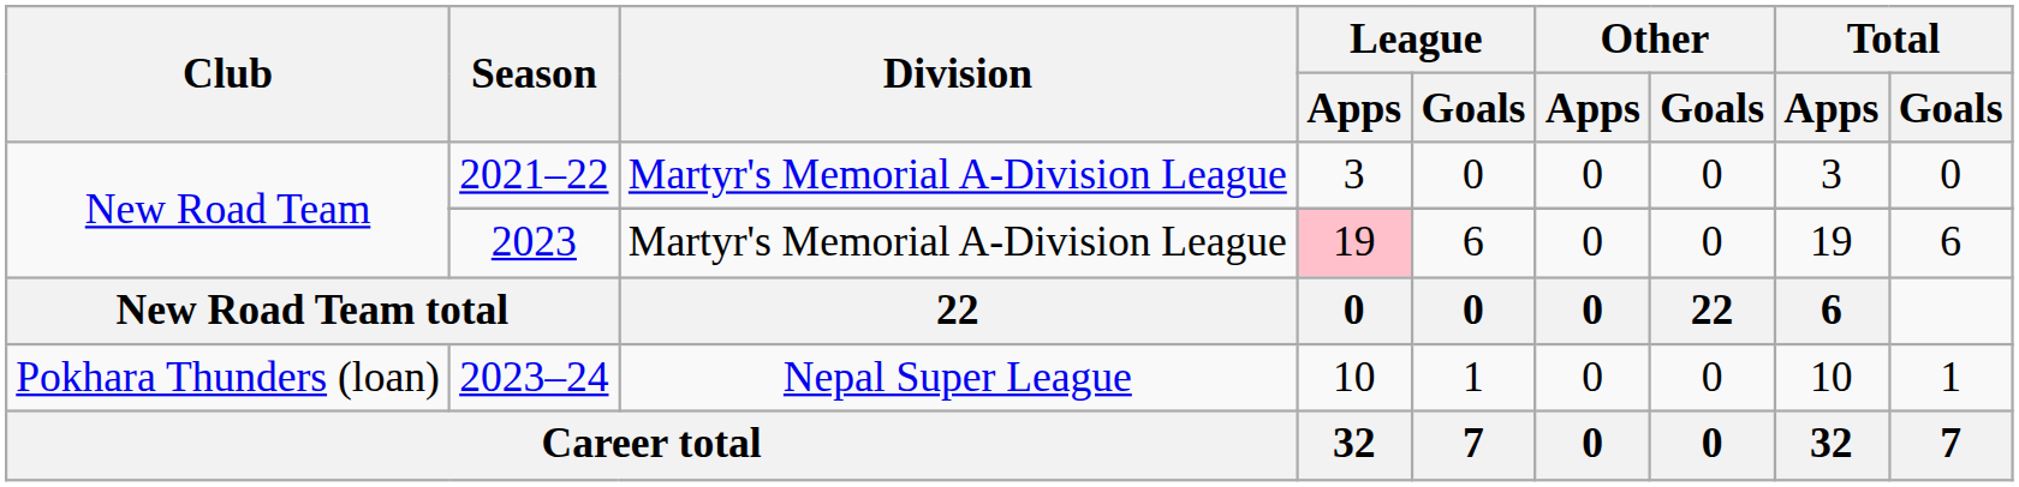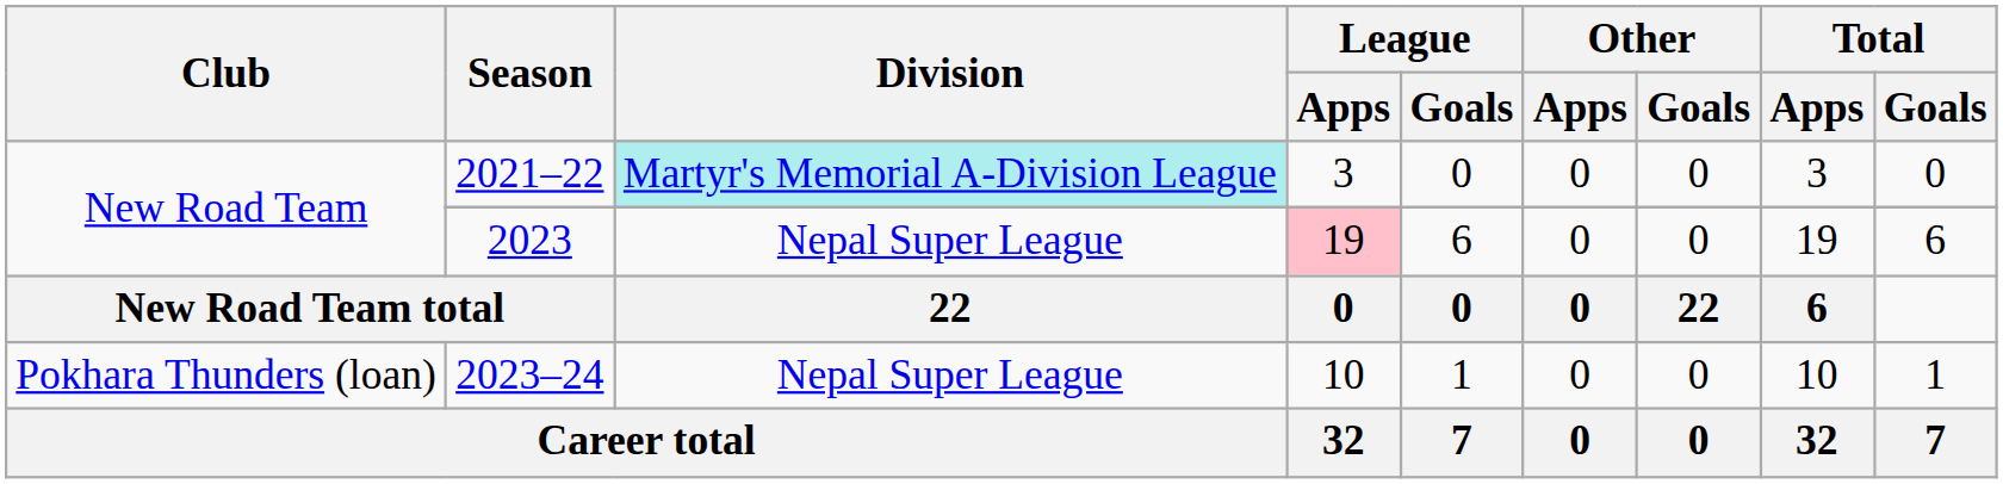2021–22 | Division: no background -> paleturquoise background
2023 | Division: Martyr's Memorial A-Division League -> Nepal Super League
